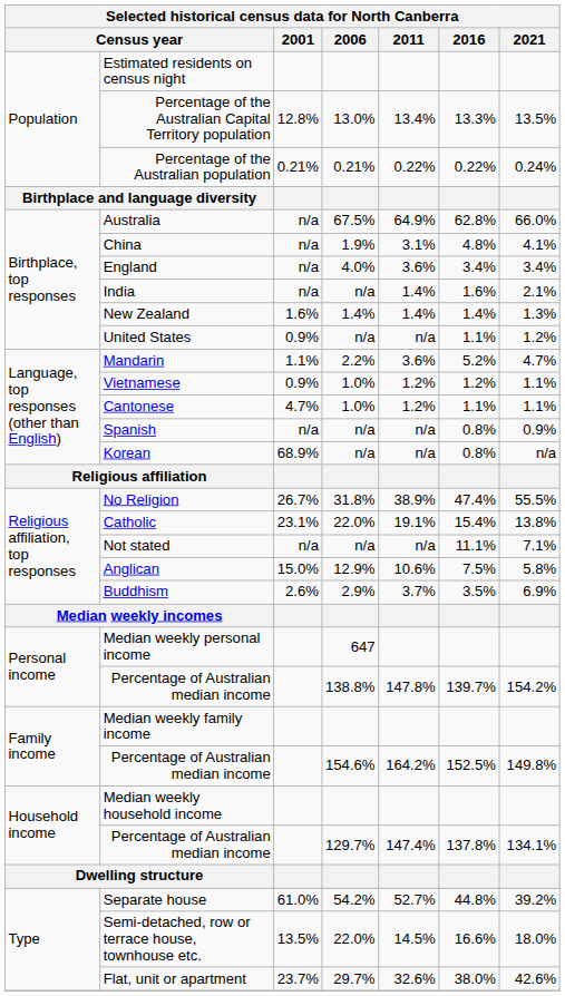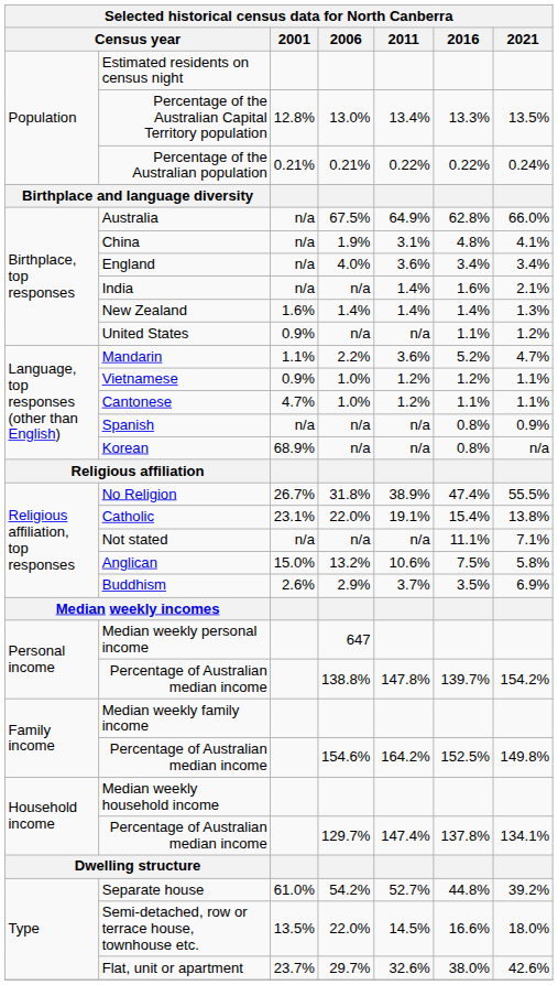Anglican | 2006: 12.9% -> 13.2%
